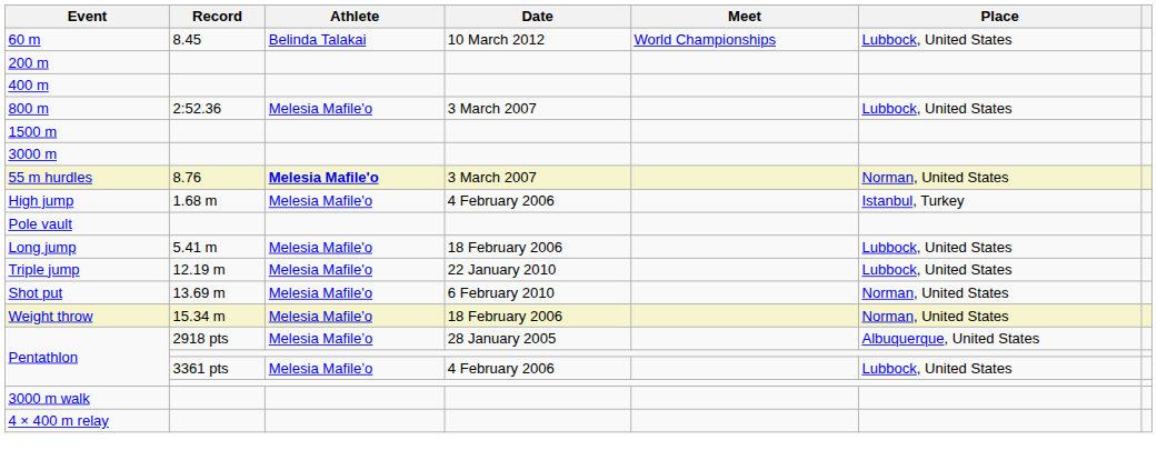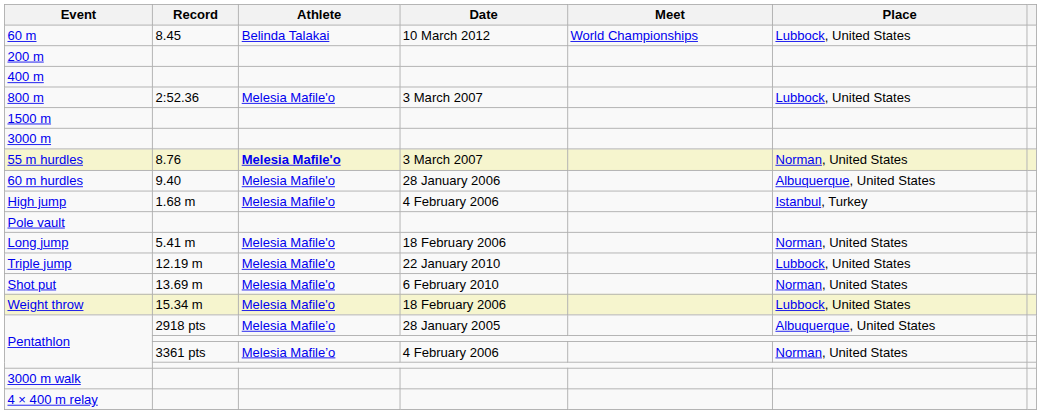+ row: 60 m hurdles | 9.40 | Melesia Mafile'o | 28 January 2006 | Albuquerque, United States
Long jump | Place: Lubbock, United States -> Norman, United States
Weight throw | Place: Norman, United States -> Lubbock, United States
Pentathlon / 3361 pts | Place: Lubbock, United States -> Norman, United States
